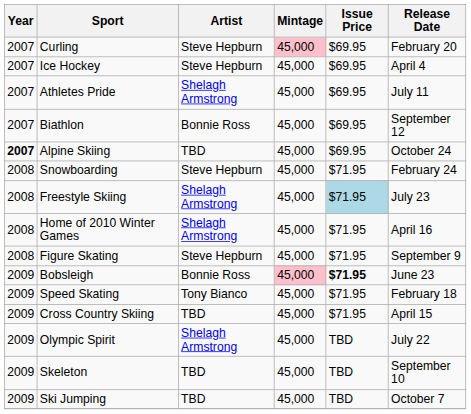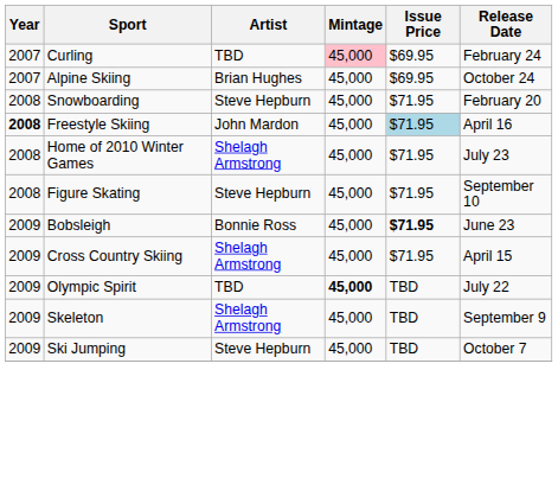Curling | Artist: Steve Hepburn -> TBD
Curling | Release Date: February 20 -> February 24
- row: 2007 | Ice Hockey | Steve Hepburn | 45,000 | $69.95 | April 4
- row: 2007 | Athletes Pride | Shelagh Armstrong | 45,000 | $69.95 | July 11
- row: 2007 | Biathlon | Bonnie Ross | 45,000 | $69.95 | September 12
Alpine Skiing | Year: bold -> normal
Alpine Skiing | Artist: TBD -> Brian Hughes
Snowboarding | Release Date: February 24 -> February 20
Freestyle Skiing | Year: normal -> bold
Freestyle Skiing | Artist: Shelagh Armstrong -> John Mardon
Freestyle Skiing | Release Date: July 23 -> April 16
Home of 2010 Winter Games | Release Date: April 16 -> July 23
Figure Skating | Release Date: September 9 -> September 10
Bobsleigh | Mintage: pink background -> no background
- row: 2009 | Speed Skating | Tony Bianco | 45,000 | $71.95 | February 18
Cross Country Skiing | Artist: TBD -> Shelagh Armstrong
Olympic Spirit | Artist: Shelagh Armstrong -> TBD
Olympic Spirit | Mintage: normal -> bold
Skeleton | Artist: TBD -> Shelagh Armstrong
Skeleton | Release Date: September 10 -> September 9
Ski Jumping | Artist: TBD -> Steve Hepburn
